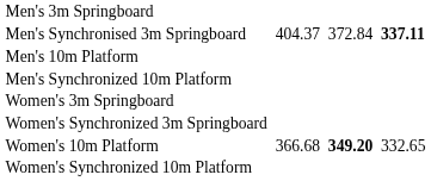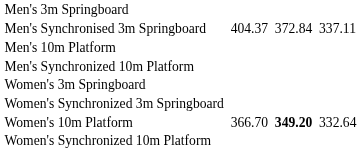Men's Synchronised 3m Springboard | column 7: bold -> normal
Women's 10m Platform | column 3: 366.68 -> 366.70
Women's 10m Platform | column 7: 332.65 -> 332.64
